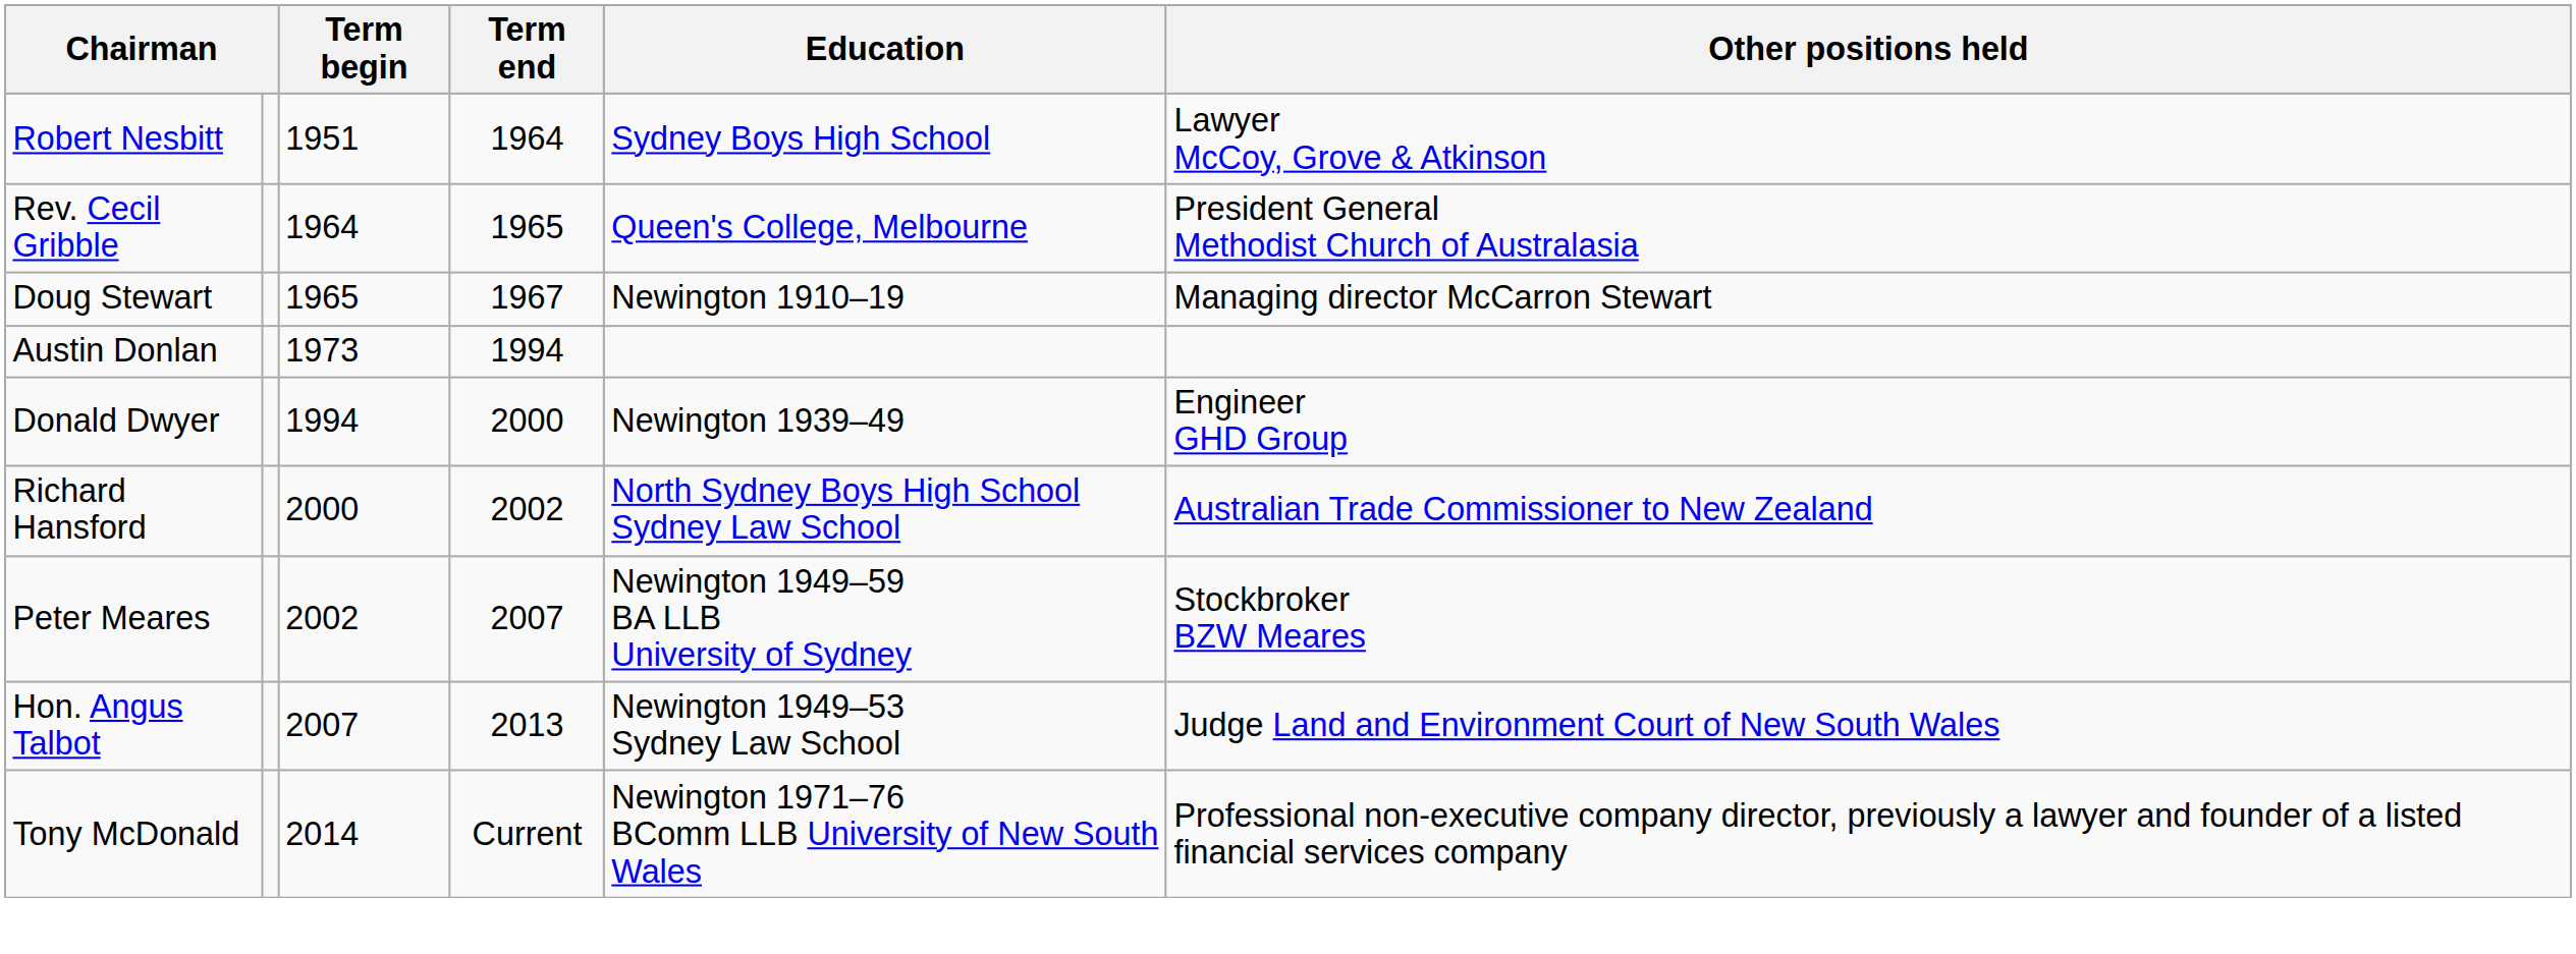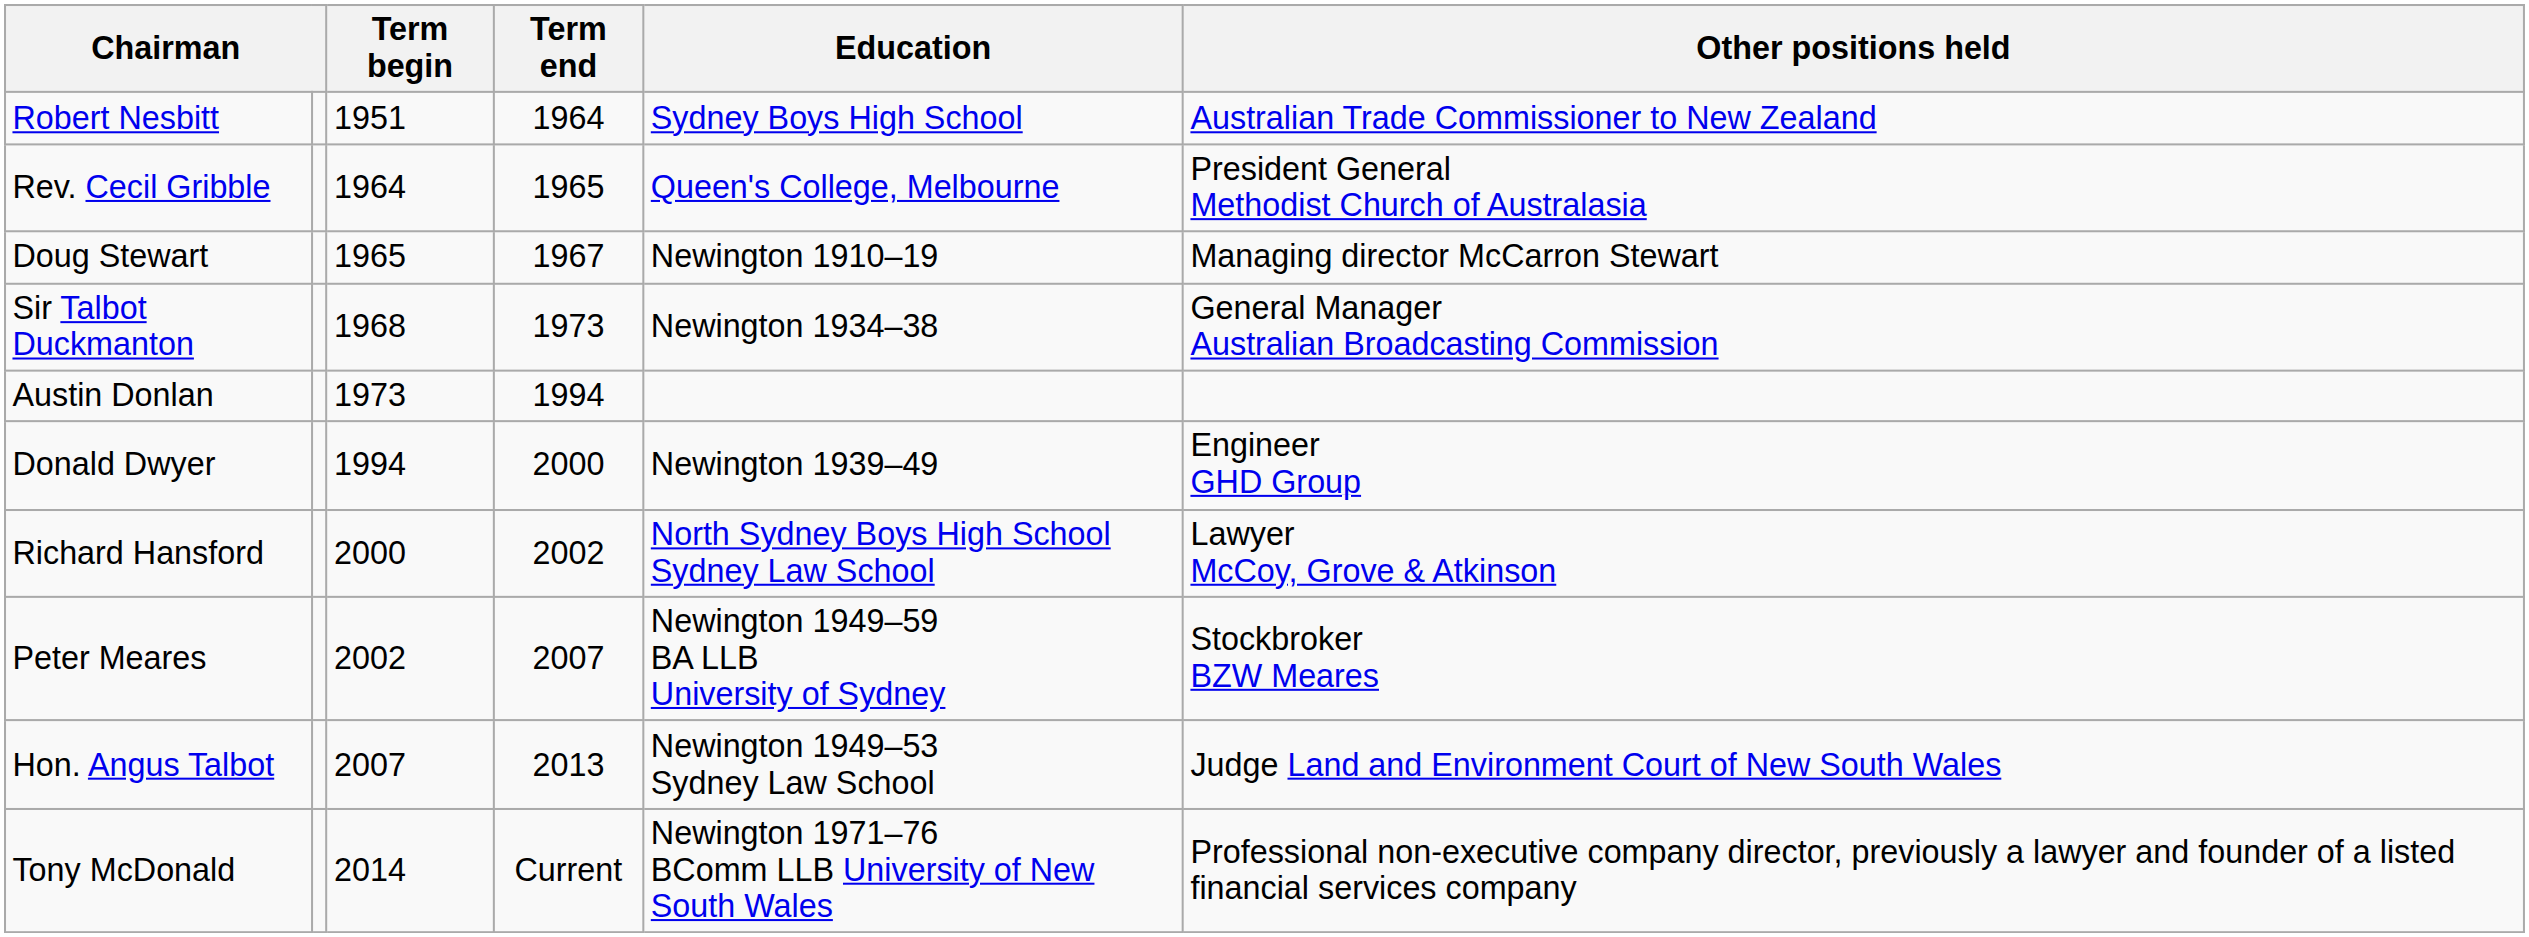Robert Nesbitt | Other positions held: Lawyer McCoy, Grove & Atkinson -> Australian Trade Commissioner to New Zealand
+ row: Sir Talbot Duckmanton | 1968 | 1973 | Newington 1934–38 | General Manager Australian Broadcasting Commission
Richard Hansford | Other positions held: Australian Trade Commissioner to New Zealand -> Lawyer McCoy, Grove & Atkinson
